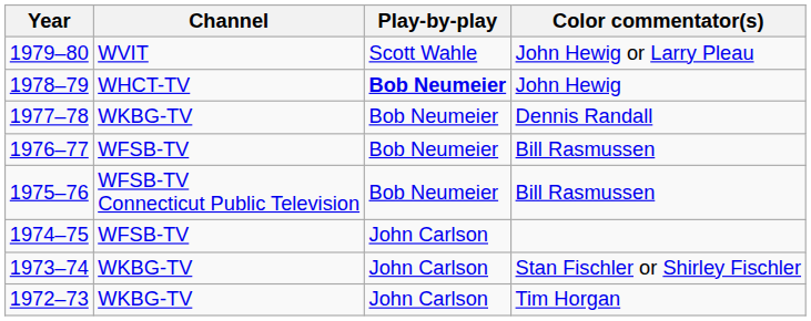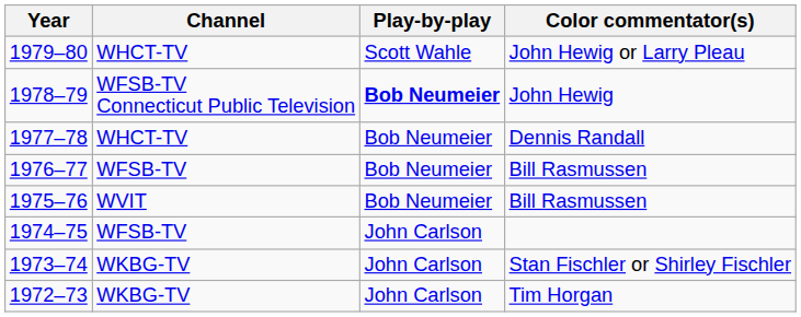1979–80 | Channel: WVIT -> WHCT-TV
1978–79 | Channel: WHCT-TV -> WFSB-TV Connecticut Public Television
1977–78 | Channel: WKBG-TV -> WHCT-TV
1975–76 | Channel: WFSB-TV Connecticut Public Television -> WVIT
